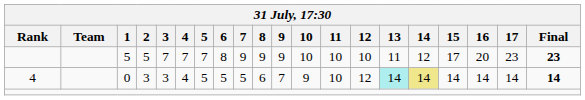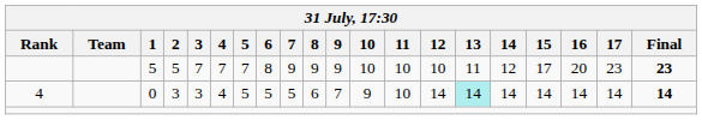0 | 12: 12 -> 14
0 | 14: khaki background -> no background
